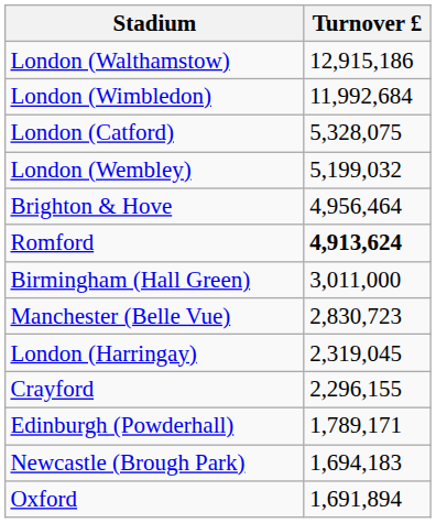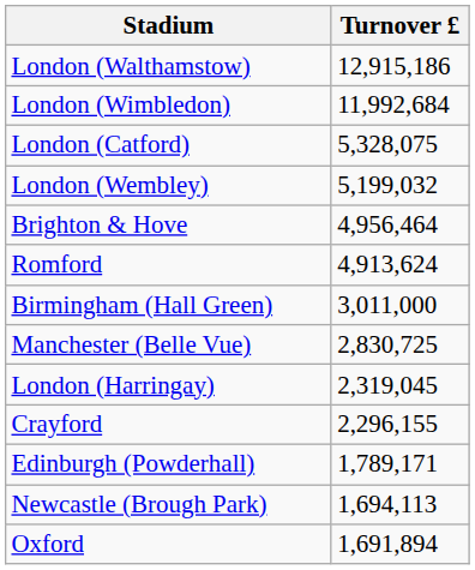Romford | Turnover £: bold -> normal
Manchester (Belle Vue) | Turnover £: 2,830,723 -> 2,830,725
Newcastle (Brough Park) | Turnover £: 1,694,183 -> 1,694,113
